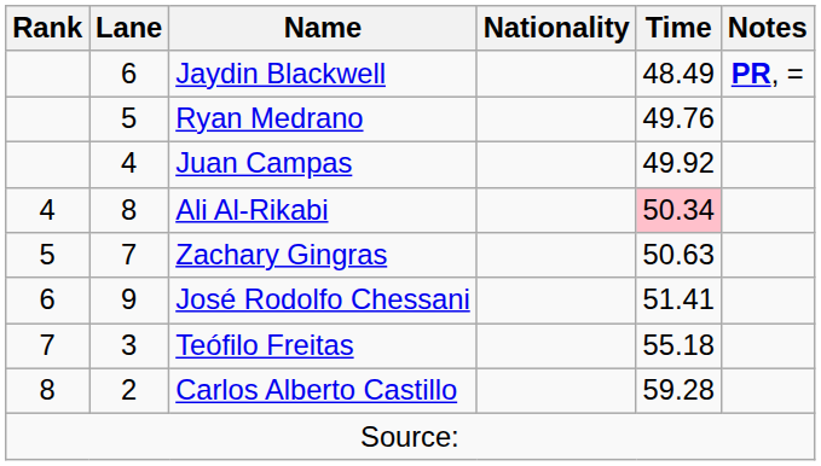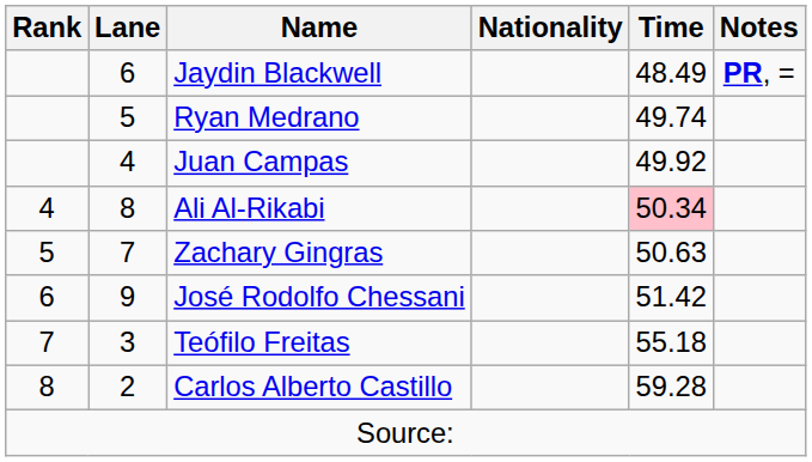Ryan Medrano | Time: 49.76 -> 49.74
José Rodolfo Chessani | Time: 51.41 -> 51.42
